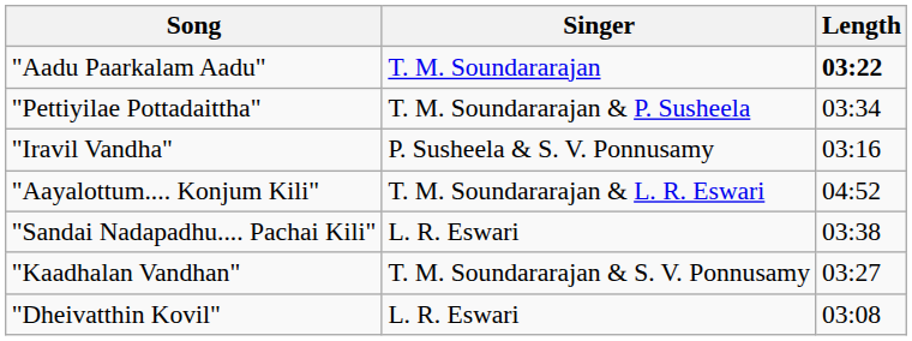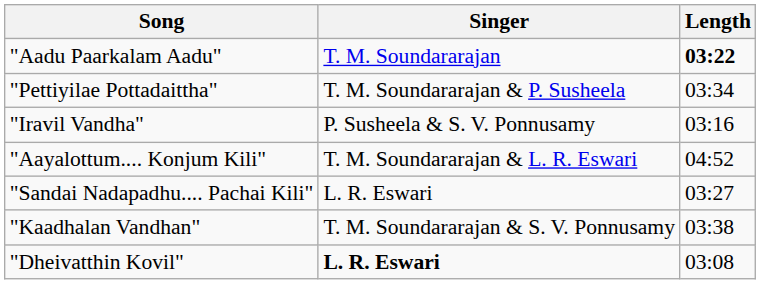"Sandai Nadapadhu.... Pachai Kili" | Length: 03:38 -> 03:27
"Kaadhalan Vandhan" | Length: 03:27 -> 03:38
"Dheivatthin Kovil" | Singer: normal -> bold
